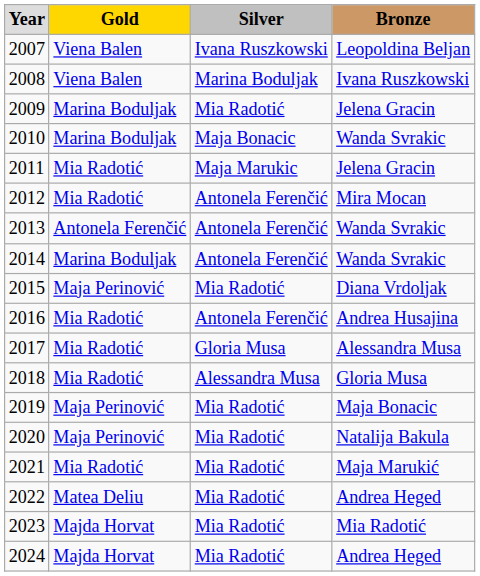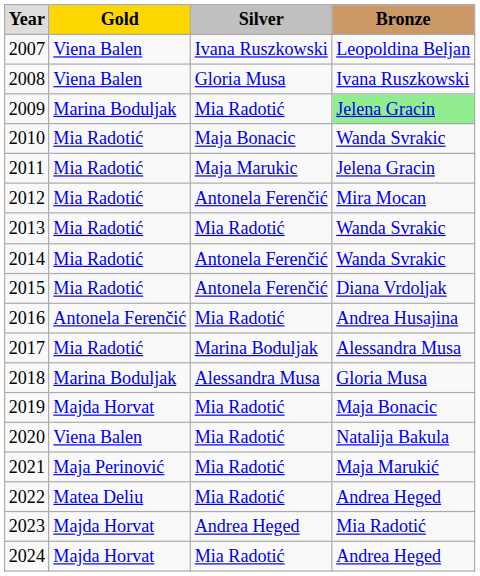2008 | column 3: Marina Boduljak -> Gloria Musa
2009 | column 4: no background -> lightgreen background
2010 | column 2: Marina Boduljak -> Mia Radotić
2013 | column 2: Antonela Ferenčić -> Mia Radotić
2013 | column 3: Antonela Ferenčić -> Mia Radotić
2014 | column 2: Marina Boduljak -> Mia Radotić
2015 | column 2: Maja Perinović -> Mia Radotić
2015 | column 3: Mia Radotić -> Antonela Ferenčić
2016 | column 2: Mia Radotić -> Antonela Ferenčić
2016 | column 3: Antonela Ferenčić -> Mia Radotić
2017 | column 3: Gloria Musa -> Marina Boduljak
2018 | column 2: Mia Radotić -> Marina Boduljak
2019 | column 2: Maja Perinović -> Majda Horvat
2020 | column 2: Maja Perinović -> Viena Balen
2021 | column 2: Mia Radotić -> Maja Perinović
2023 | column 3: Mia Radotić -> Andrea Heged
